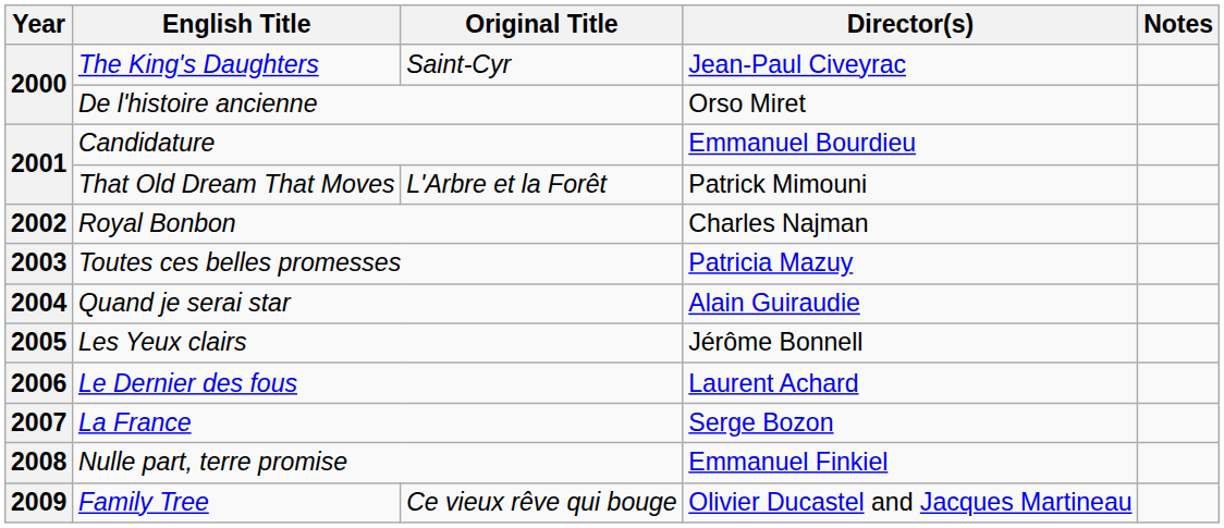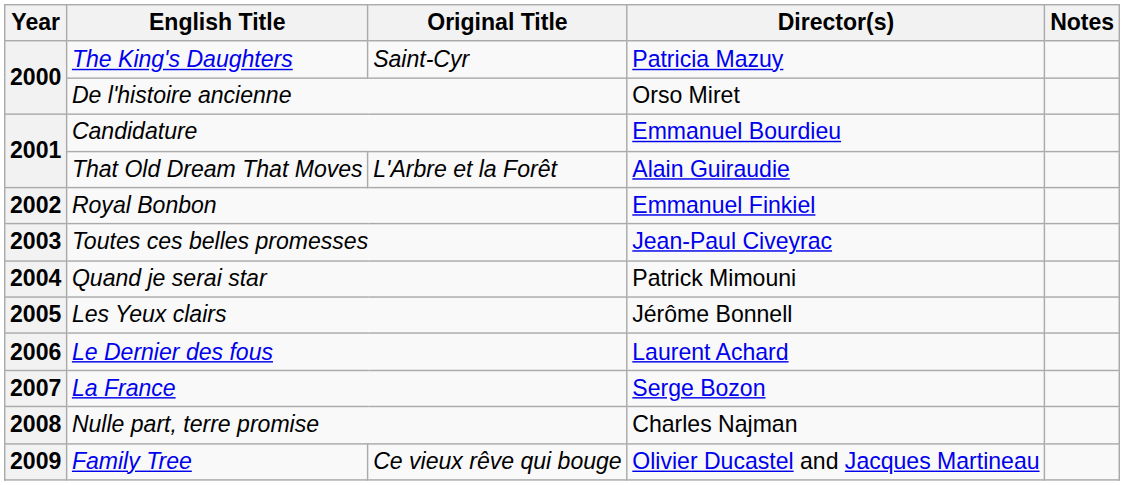The King's Daughters | Director(s): Jean-Paul Civeyrac -> Patricia Mazuy
That Old Dream That Moves | Director(s): Patrick Mimouni -> Alain Guiraudie
Royal Bonbon | Director(s): Charles Najman -> Emmanuel Finkiel
Toutes ces belles promesses | Director(s): Patricia Mazuy -> Jean-Paul Civeyrac
Quand je serai star | Director(s): Alain Guiraudie -> Patrick Mimouni
Nulle part, terre promise | Director(s): Emmanuel Finkiel -> Charles Najman
